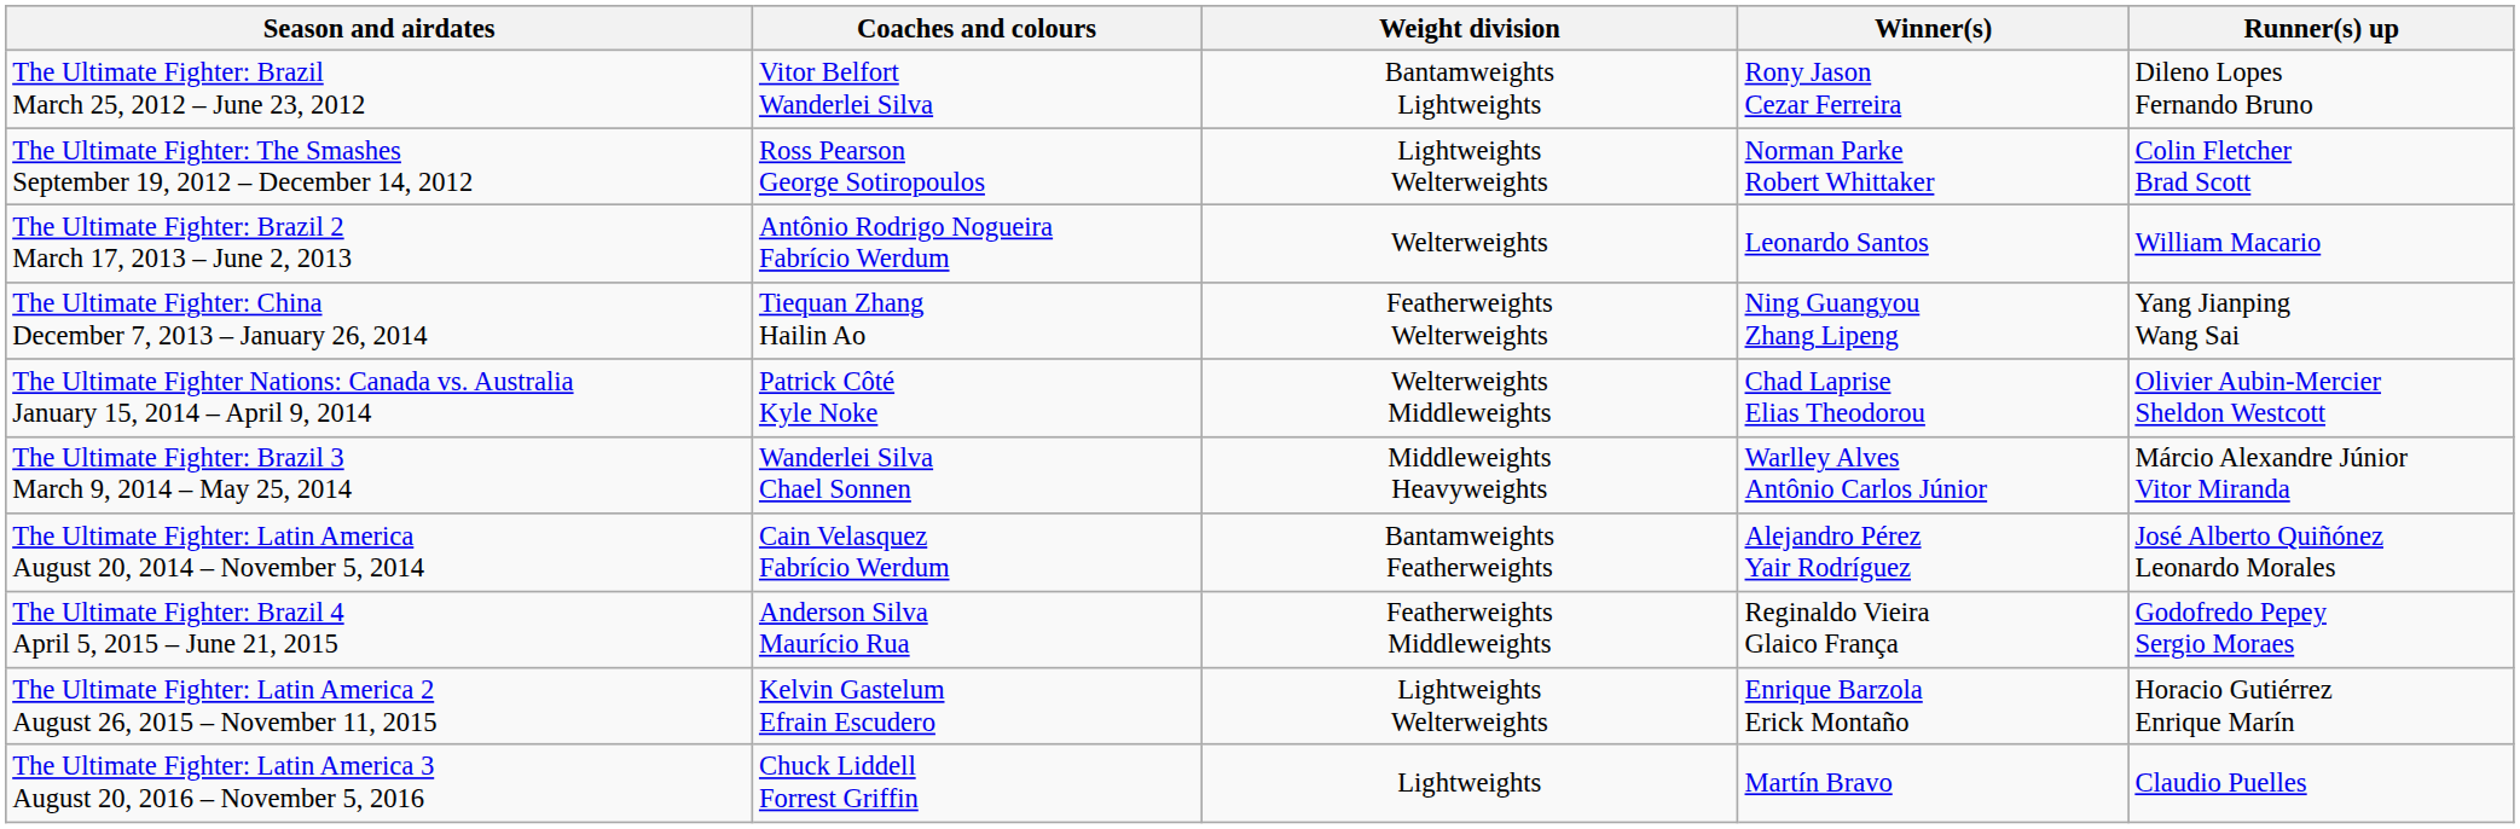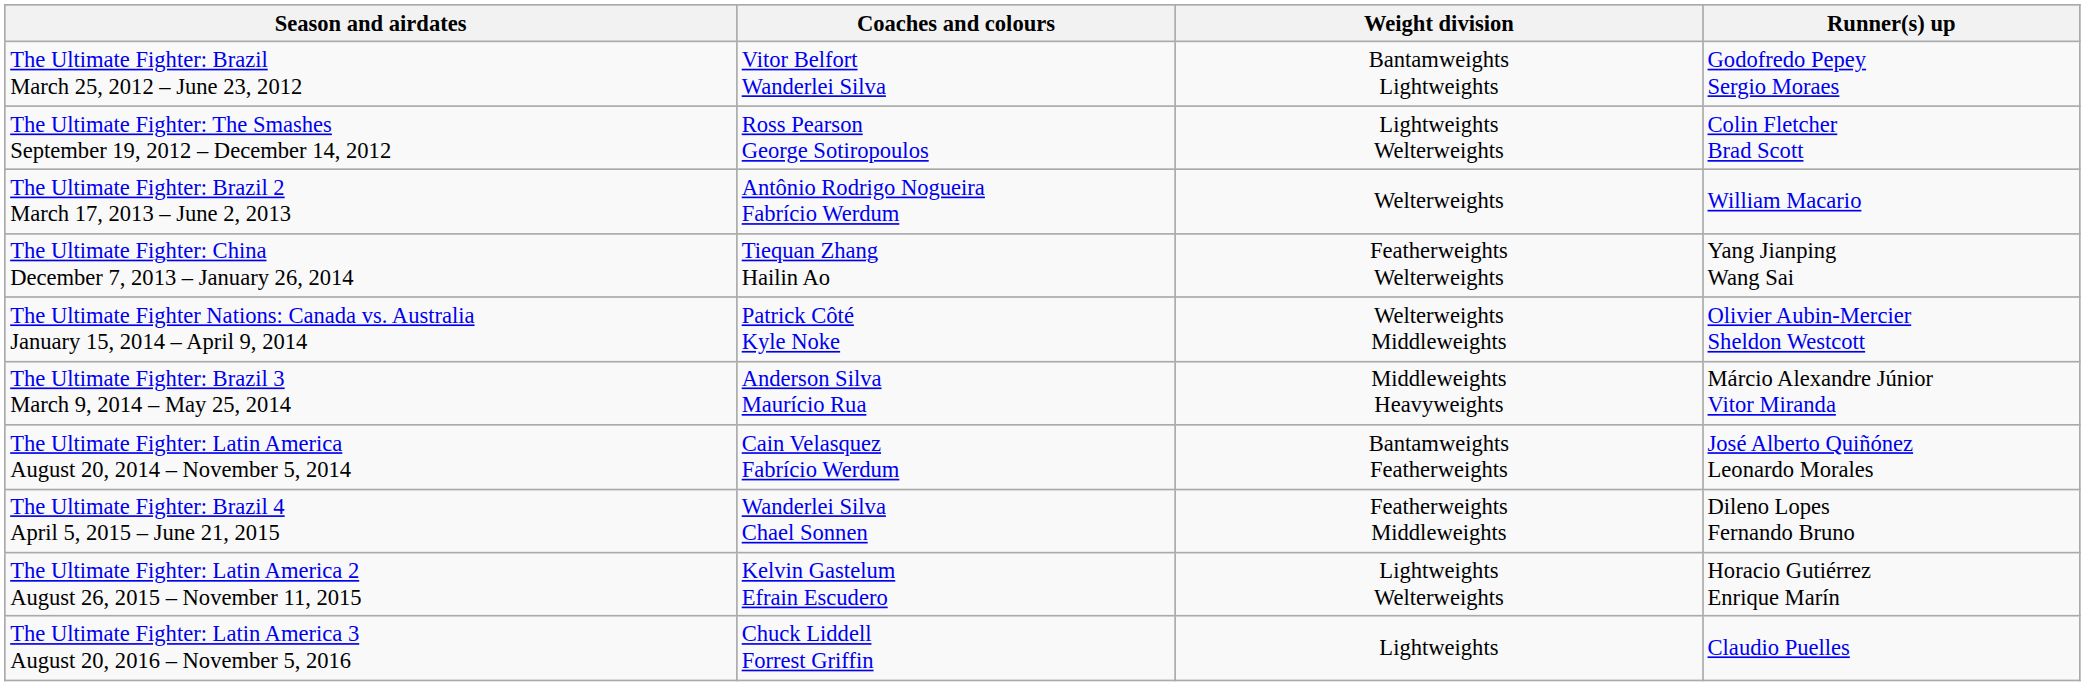- column: Winner(s) | Rony Jason Cezar Ferreira | Norman Parke Robert Whittaker | Leonardo Santos | Ning Guangyou Zhang Lipeng | Chad Laprise Elias Theodorou | Warlley Alves Antônio Carlos Júnior | Alejandro Pérez Yair Rodríguez | Reginaldo Vieira Glaico França | Enrique Barzola Erick Montaño | Martín Bravo
The Ultimate Fighter: Brazil March 25, 2012 – June 23, 2012 | Runner(s) up: Dileno Lopes Fernando Bruno -> Godofredo Pepey Sergio Moraes
The Ultimate Fighter: Brazil 3 March 9, 2014 – May 25, 2014 | Coaches and colours: Wanderlei Silva Chael Sonnen -> Anderson Silva Maurício Rua
The Ultimate Fighter: Brazil 4 April 5, 2015 – June 21, 2015 | Coaches and colours: Anderson Silva Maurício Rua -> Wanderlei Silva Chael Sonnen
The Ultimate Fighter: Brazil 4 April 5, 2015 – June 21, 2015 | Runner(s) up: Godofredo Pepey Sergio Moraes -> Dileno Lopes Fernando Bruno
